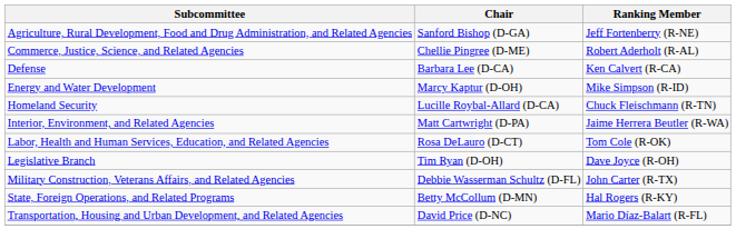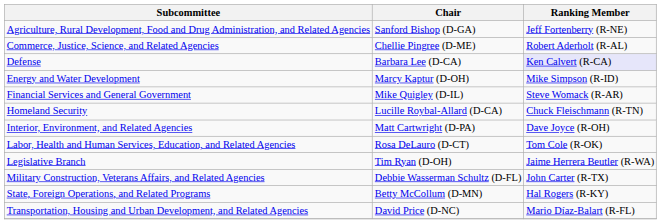Defense | Ranking Member: no background -> lavender background
+ row: Financial Services and General Government | Mike Quigley (D-IL) | Steve Womack (R-AR)
Interior, Environment, and Related Agencies | Ranking Member: Jaime Herrera Beutler (R-WA) -> Dave Joyce (R-OH)
Legislative Branch | Ranking Member: Dave Joyce (R-OH) -> Jaime Herrera Beutler (R-WA)
